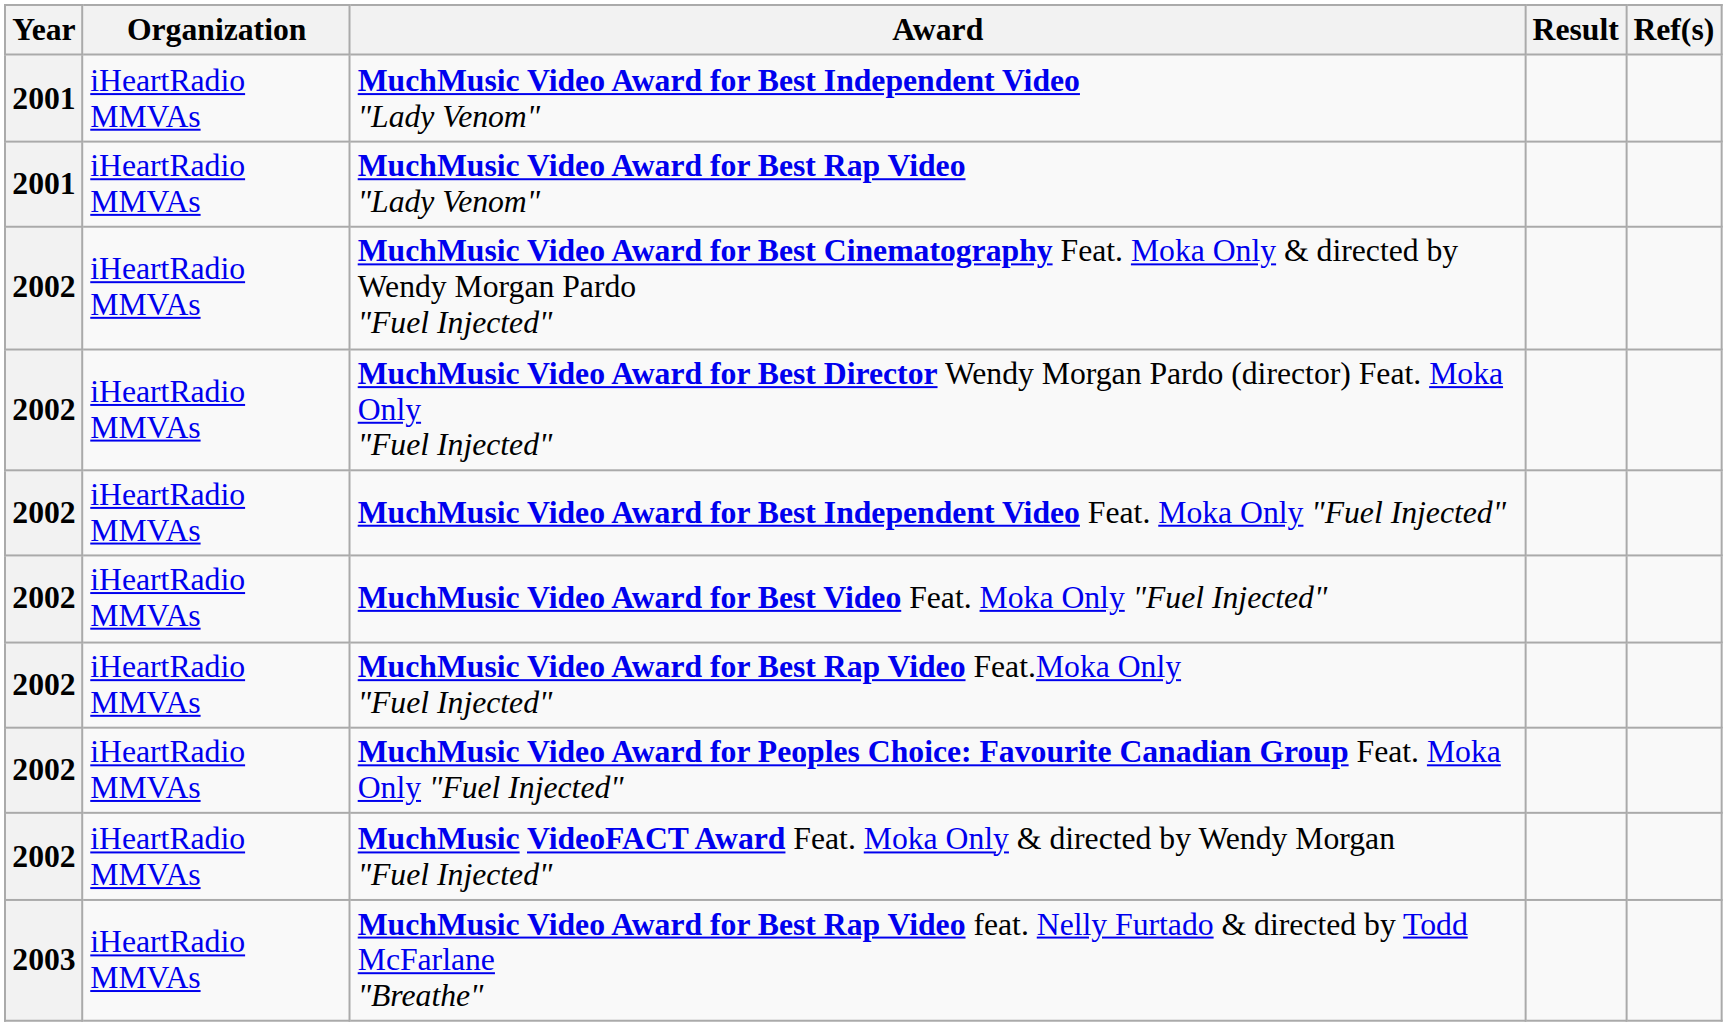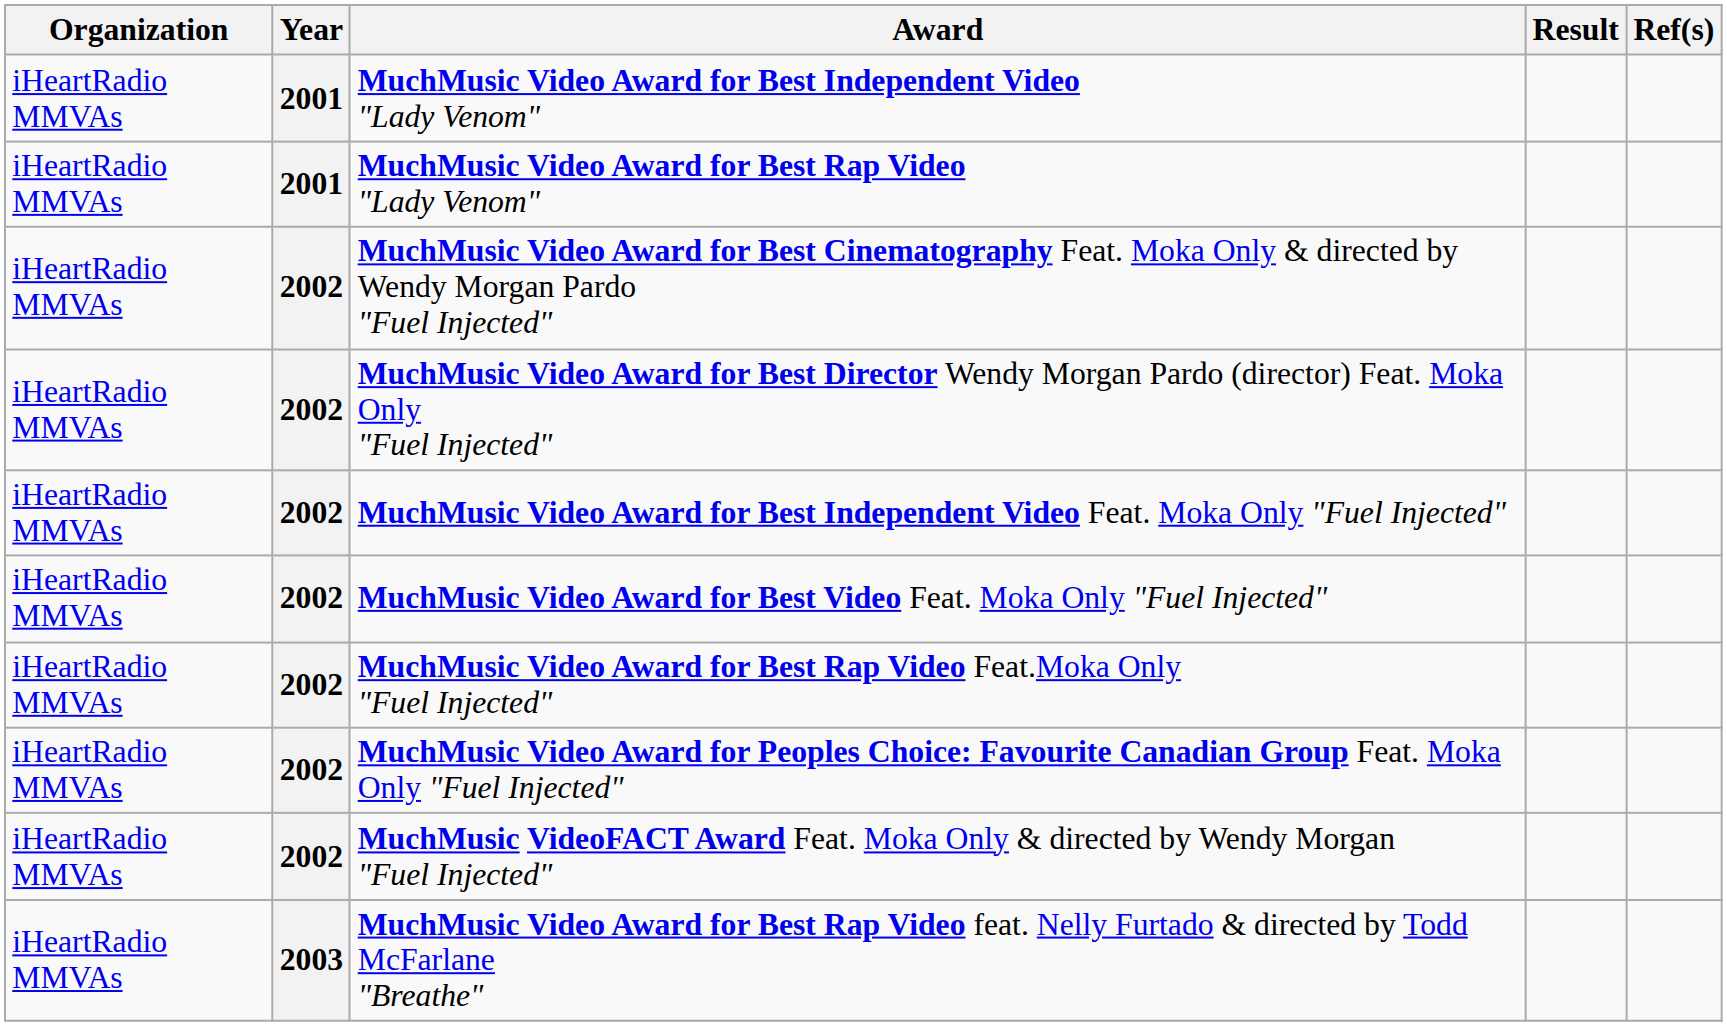columns swapped: Year <-> Organization
